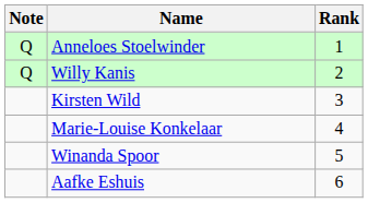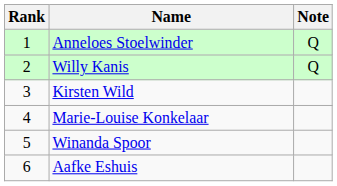columns swapped: Rank <-> Note
